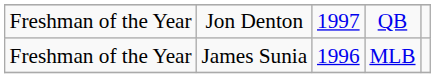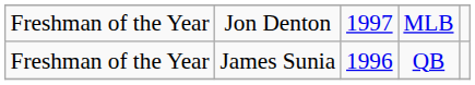Jon Denton | column 4: QB -> MLB
James Sunia | column 4: MLB -> QB
